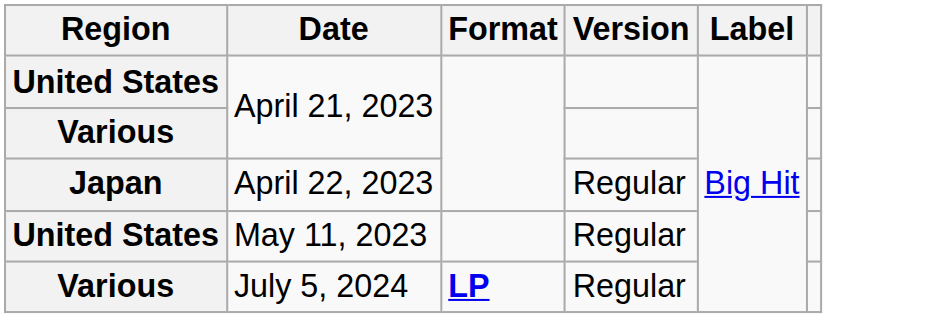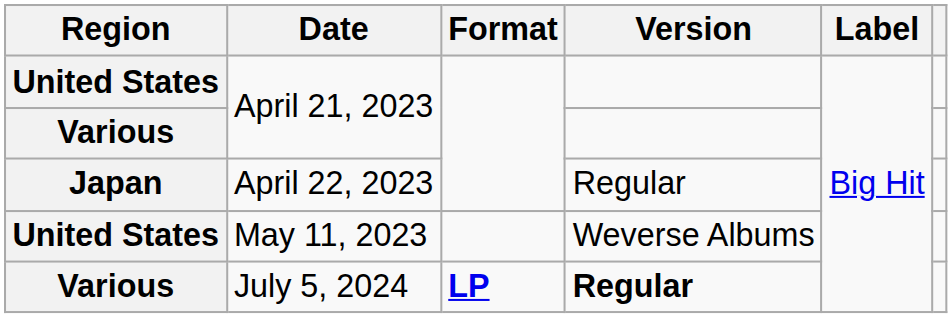May 11, 2023 | Version: Regular -> Weverse Albums
July 5, 2024 | Version: normal -> bold
